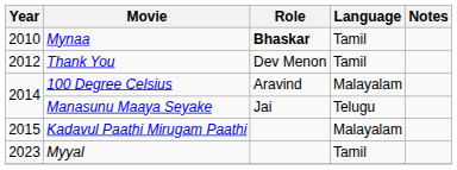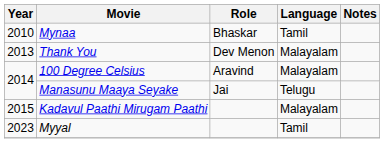Mynaa | Role: bold -> normal
Thank You | Year: 2012 -> 2013
Thank You | Language: Tamil -> Malayalam
